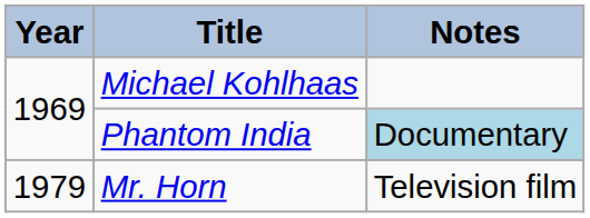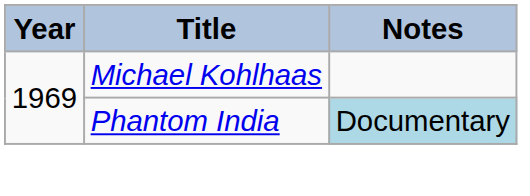- row: 1979 | Mr. Horn | Television film
